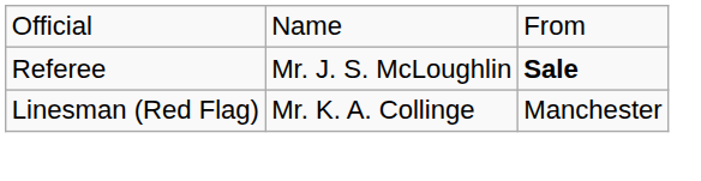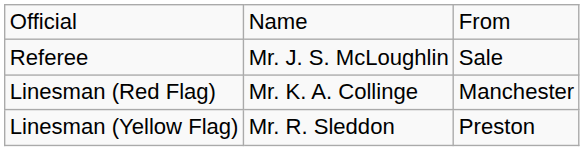Referee | column 3: bold -> normal
+ row: Linesman (Yellow Flag) | Mr. R. Sleddon | Preston
